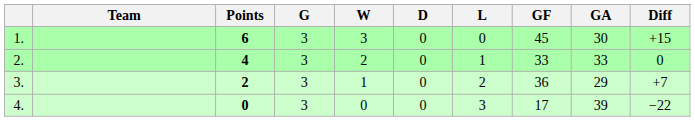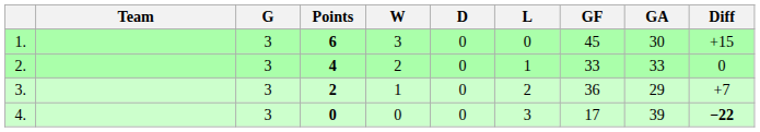columns swapped: Points <-> G
4. | Diff: normal -> bold
